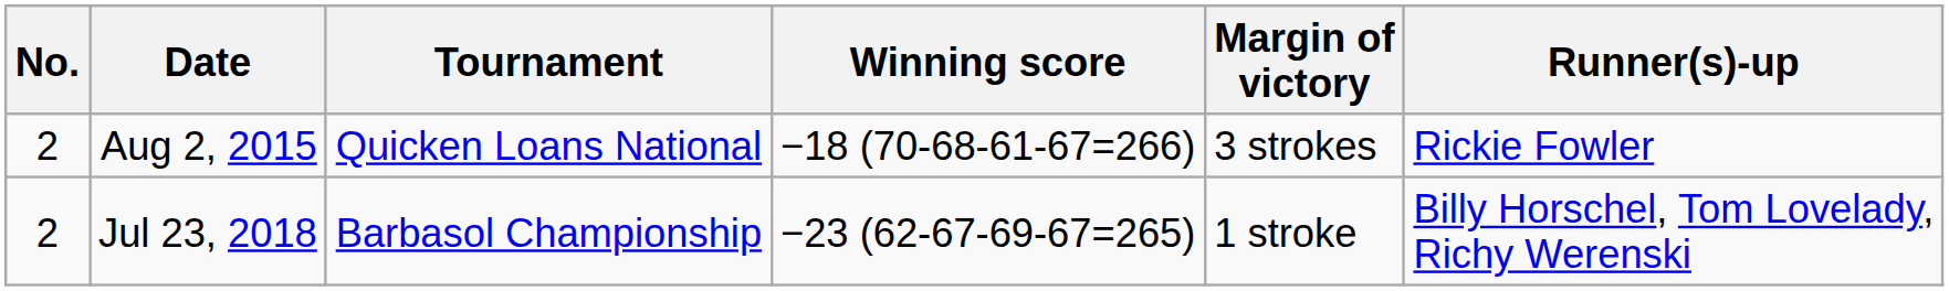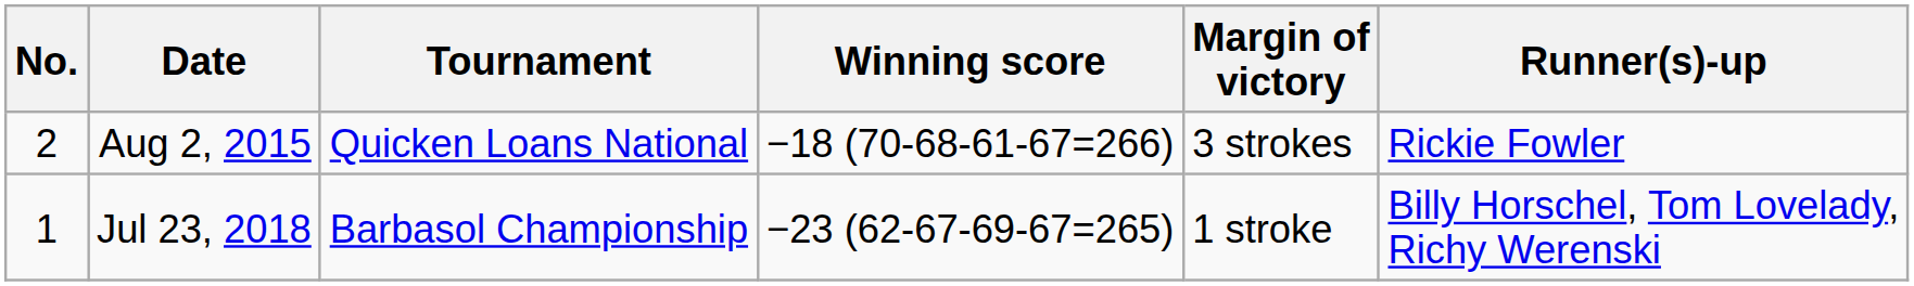Jul 23, 2018 | No.: 2 -> 1
